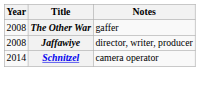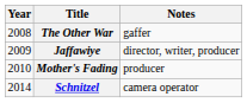Jaffawiye | Year: 2008 -> 2009
+ row: 2010 | Mother's Fading | producer
